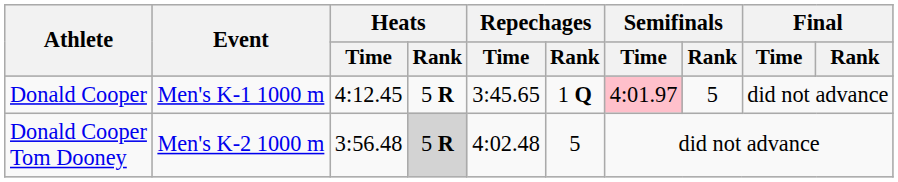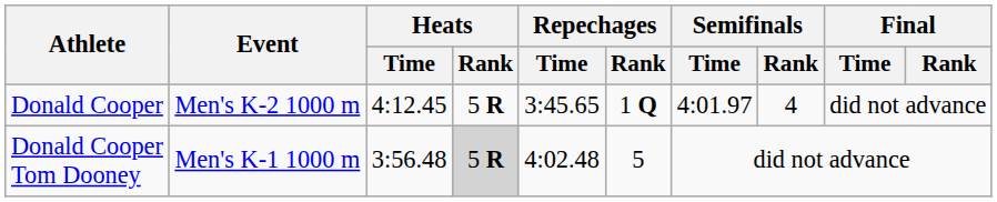Donald Cooper | Event: Men's K-1 1000 m -> Men's K-2 1000 m
Donald Cooper | Semifinals / Time: pink background -> no background
Donald Cooper | Semifinals / Rank: 5 -> 4
Donald Cooper Tom Dooney | Event: Men's K-2 1000 m -> Men's K-1 1000 m
